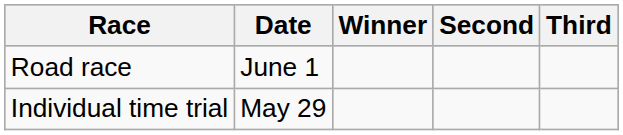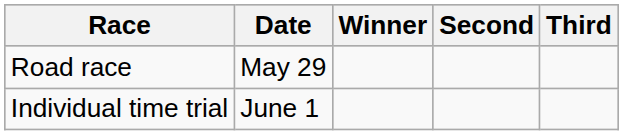Road race | Date: June 1 -> May 29
Individual time trial | Date: May 29 -> June 1
